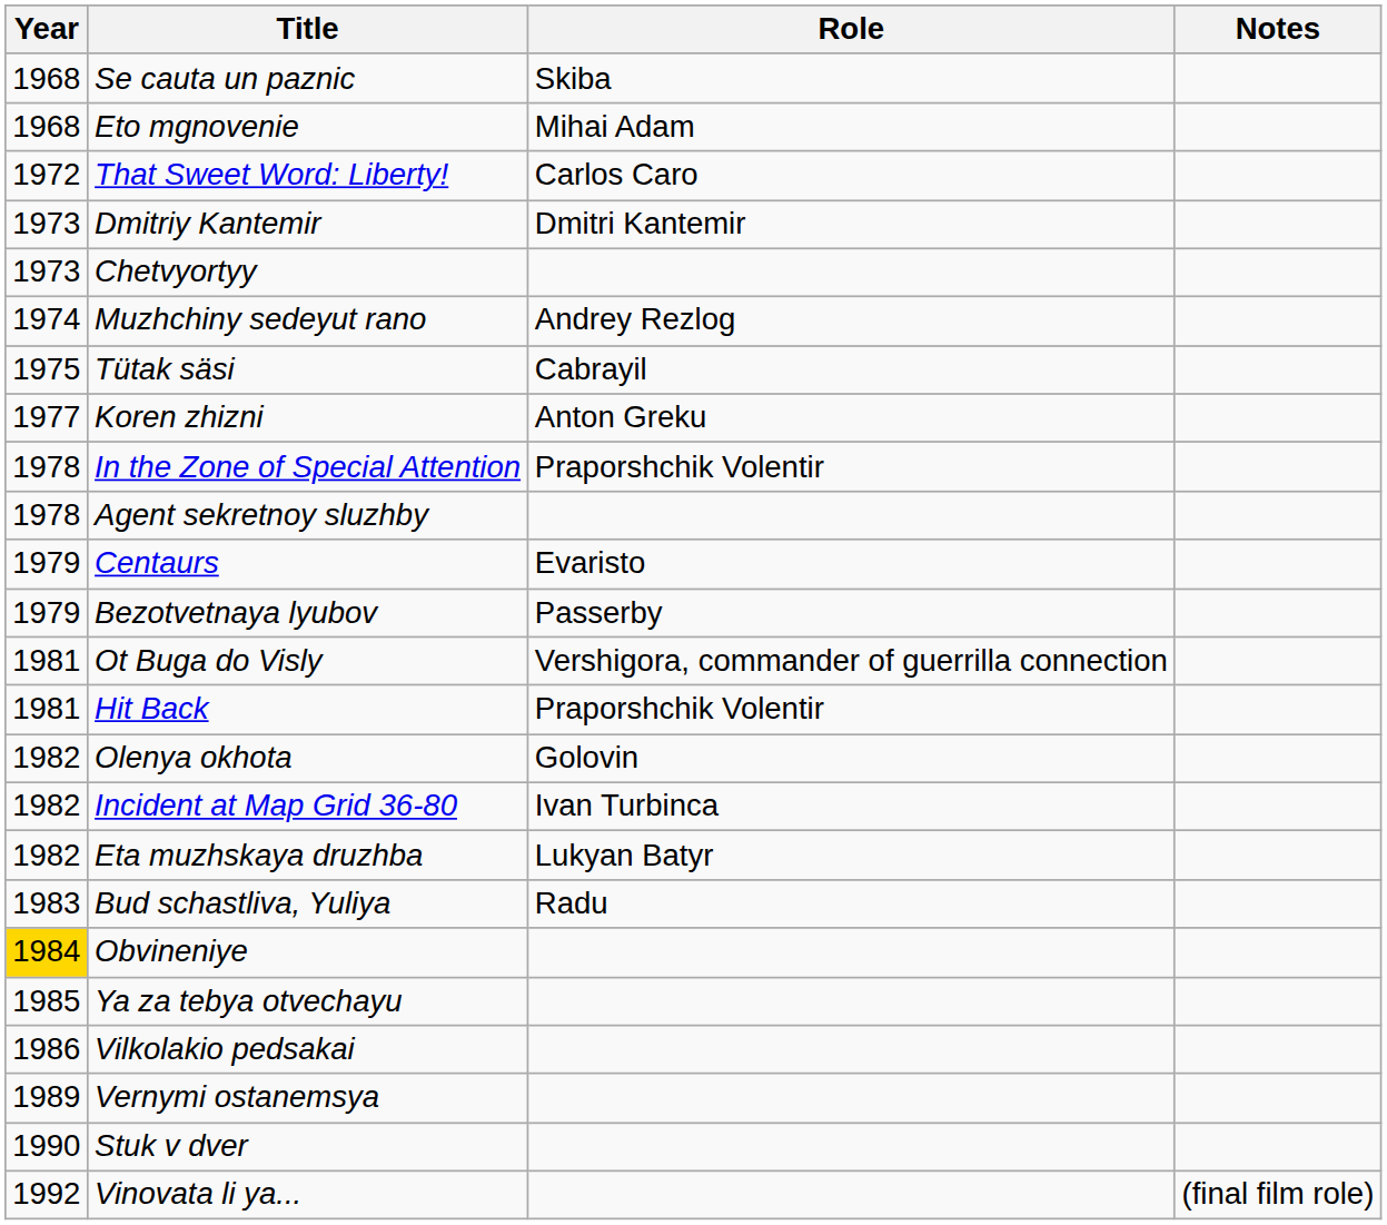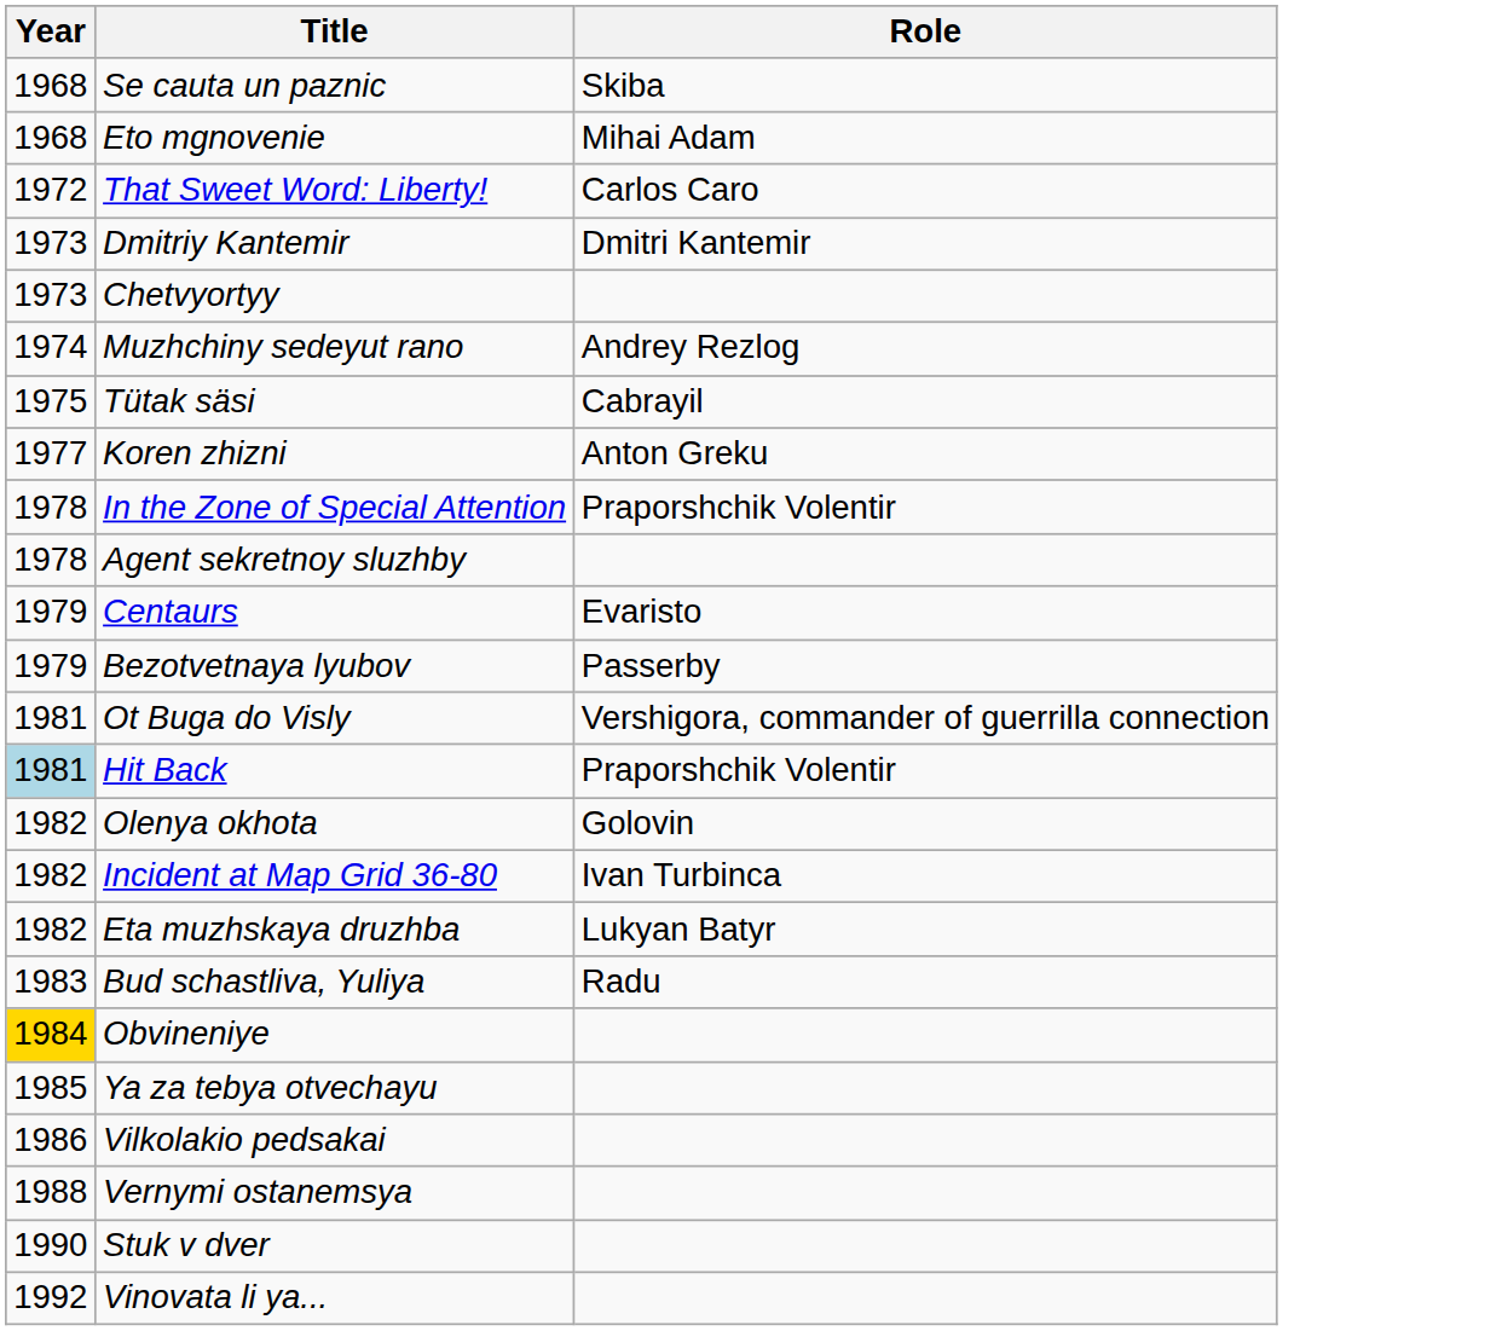- column: Notes | (final film role)
Hit Back | Year: no background -> lightblue background
Vernymi ostanemsya | Year: 1989 -> 1988
